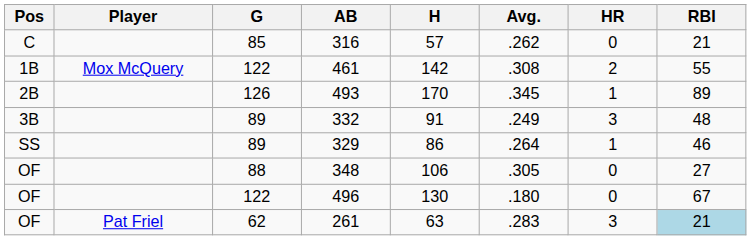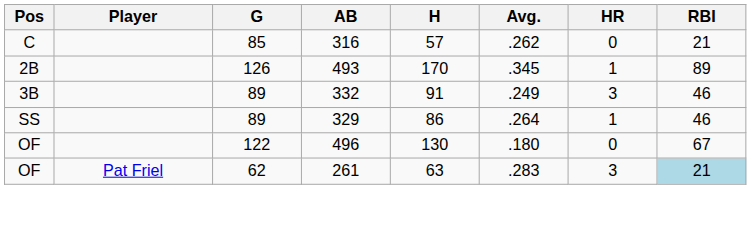- row: 1B | Mox McQuery | 122 | 461 | 142 | .308 | 2 | 55
332 | RBI: 48 -> 46
- row: OF | 88 | 348 | 106 | .305 | 0 | 27
